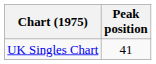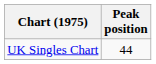UK Singles Chart | Peak position: 41 -> 44
